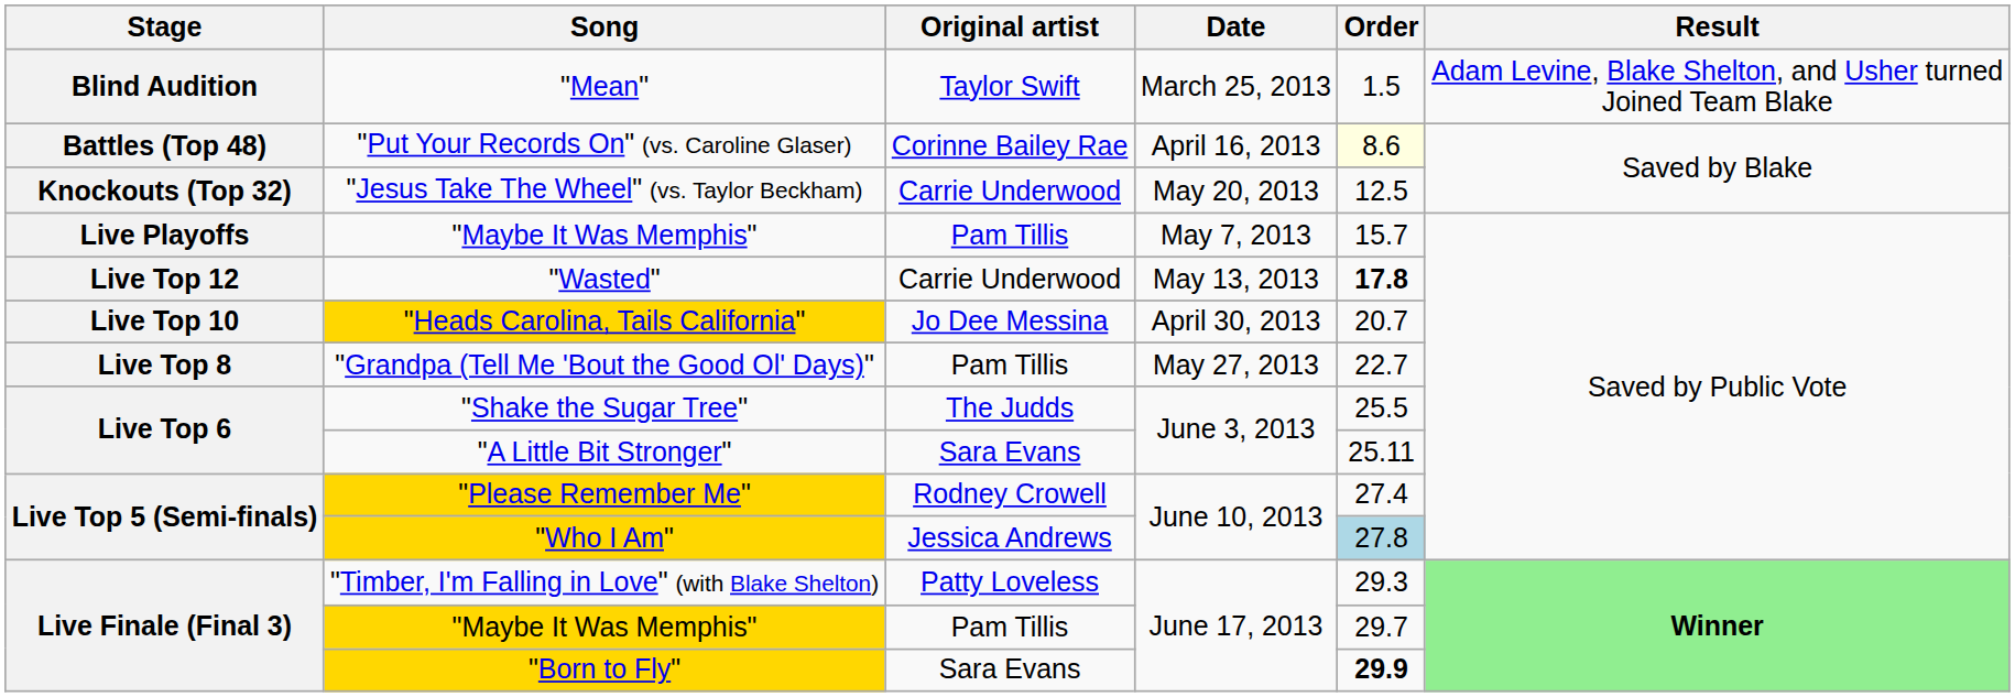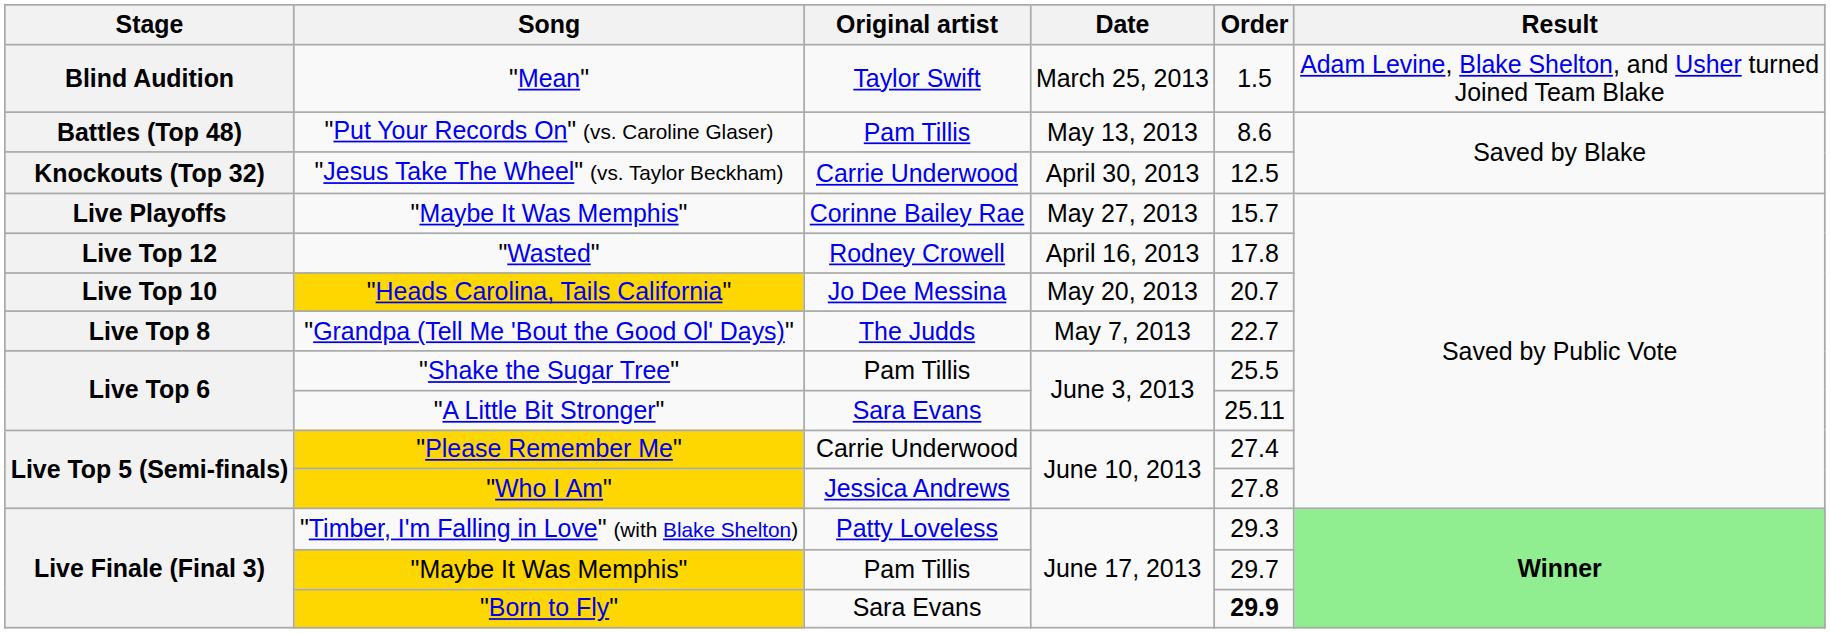"Put Your Records On" (vs. Caroline Glaser) | Original artist: Corinne Bailey Rae -> Pam Tillis
"Put Your Records On" (vs. Caroline Glaser) | Date: April 16, 2013 -> May 13, 2013
"Put Your Records On" (vs. Caroline Glaser) | Order: lightyellow background -> no background
"Jesus Take The Wheel" (vs. Taylor Beckham) | Date: May 20, 2013 -> April 30, 2013
Live Playoffs / "Maybe It Was Memphis" | Original artist: Pam Tillis -> Corinne Bailey Rae
Live Playoffs / "Maybe It Was Memphis" | Date: May 7, 2013 -> May 27, 2013
"Wasted" | Original artist: Carrie Underwood -> Rodney Crowell
"Wasted" | Date: May 13, 2013 -> April 16, 2013
"Wasted" | Order: bold -> normal
"Heads Carolina, Tails California" | Date: April 30, 2013 -> May 20, 2013
"Grandpa (Tell Me 'Bout the Good Ol' Days)" | Original artist: Pam Tillis -> The Judds
"Grandpa (Tell Me 'Bout the Good Ol' Days)" | Date: May 27, 2013 -> May 7, 2013
"Shake the Sugar Tree" | Original artist: The Judds -> Pam Tillis
"Please Remember Me" | Original artist: Rodney Crowell -> Carrie Underwood
"Who I Am" | Order: lightblue background -> no background
